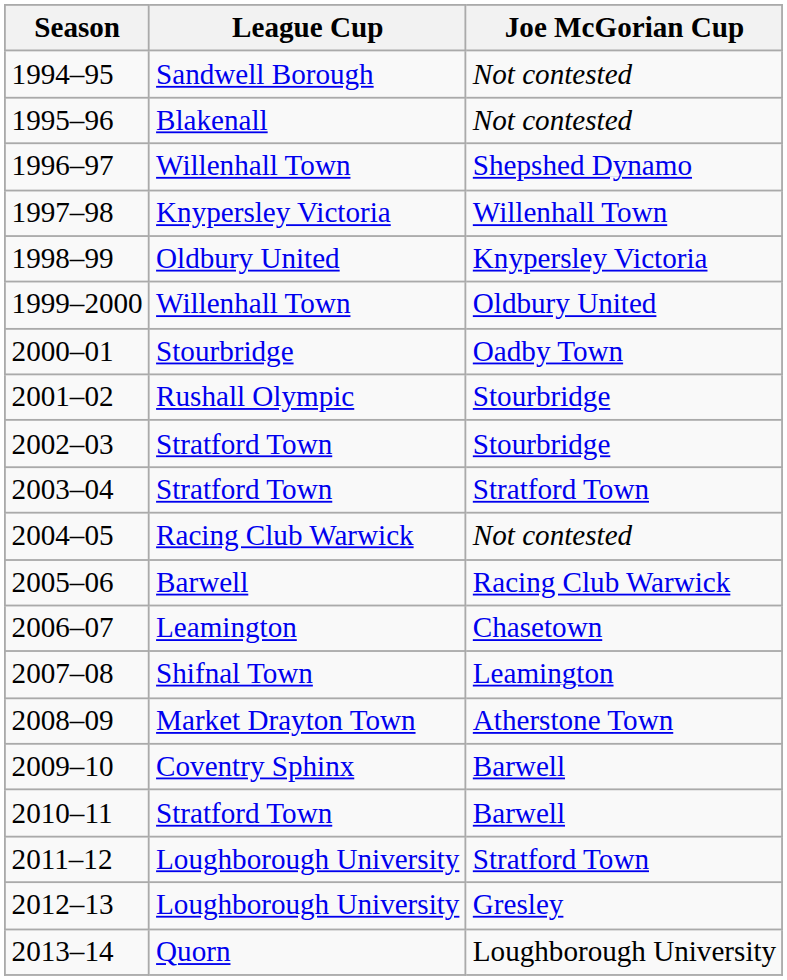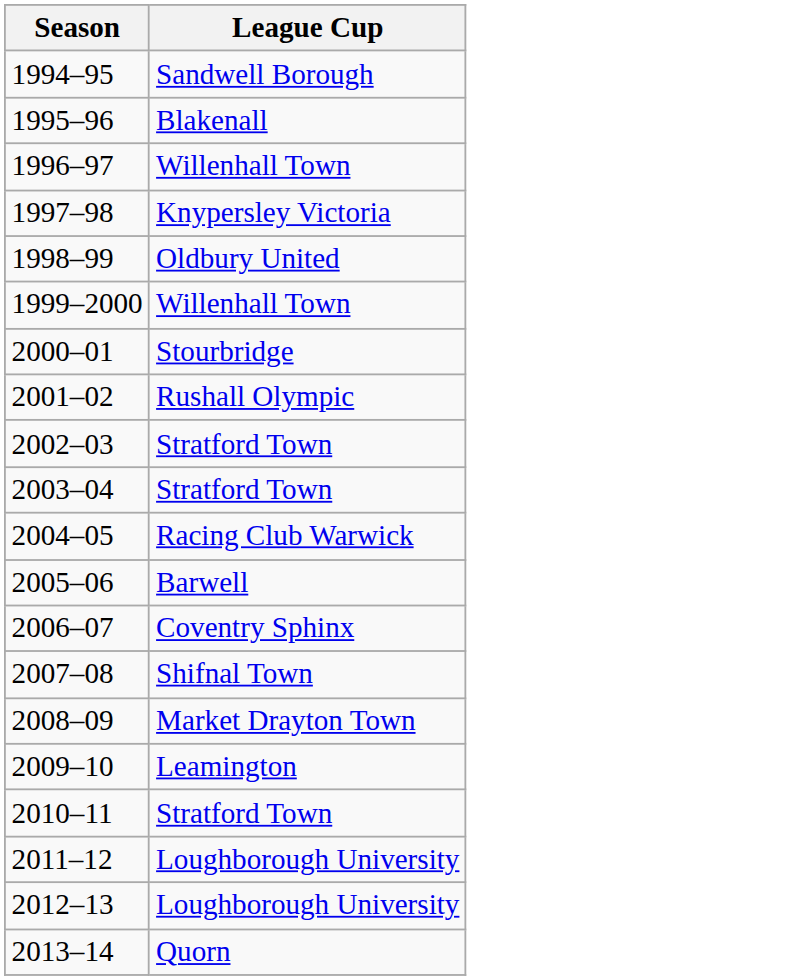- column: Joe McGorian Cup | Not contested | Not contested | Shepshed Dynamo | Willenhall Town | Knypersley Victoria | Oldbury United | Oadby Town | Stourbridge | Stourbridge | Stratford Town | Not contested | Racing Club Warwick | Chasetown | Leamington | Atherstone Town | Barwell | Barwell | Stratford Town | Gresley | Loughborough University
2006–07 | League Cup: Leamington -> Coventry Sphinx
2009–10 | League Cup: Coventry Sphinx -> Leamington
